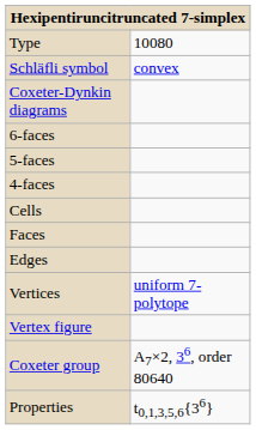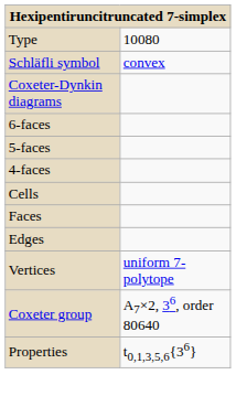- row: Vertex figure
